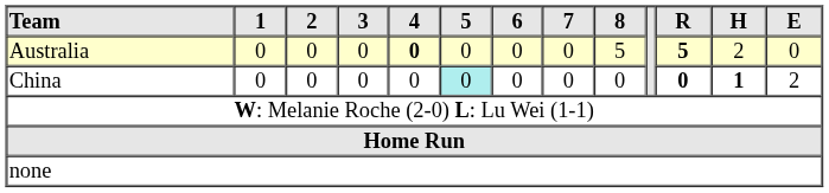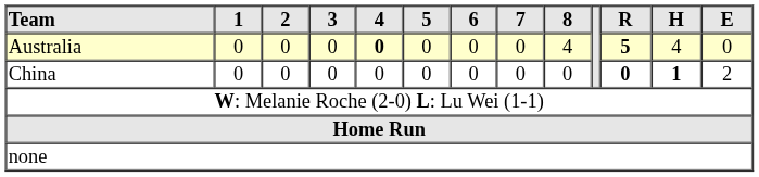Australia | 8: 5 -> 4
Australia | H: 2 -> 4
China | 5: paleturquoise background -> no background
